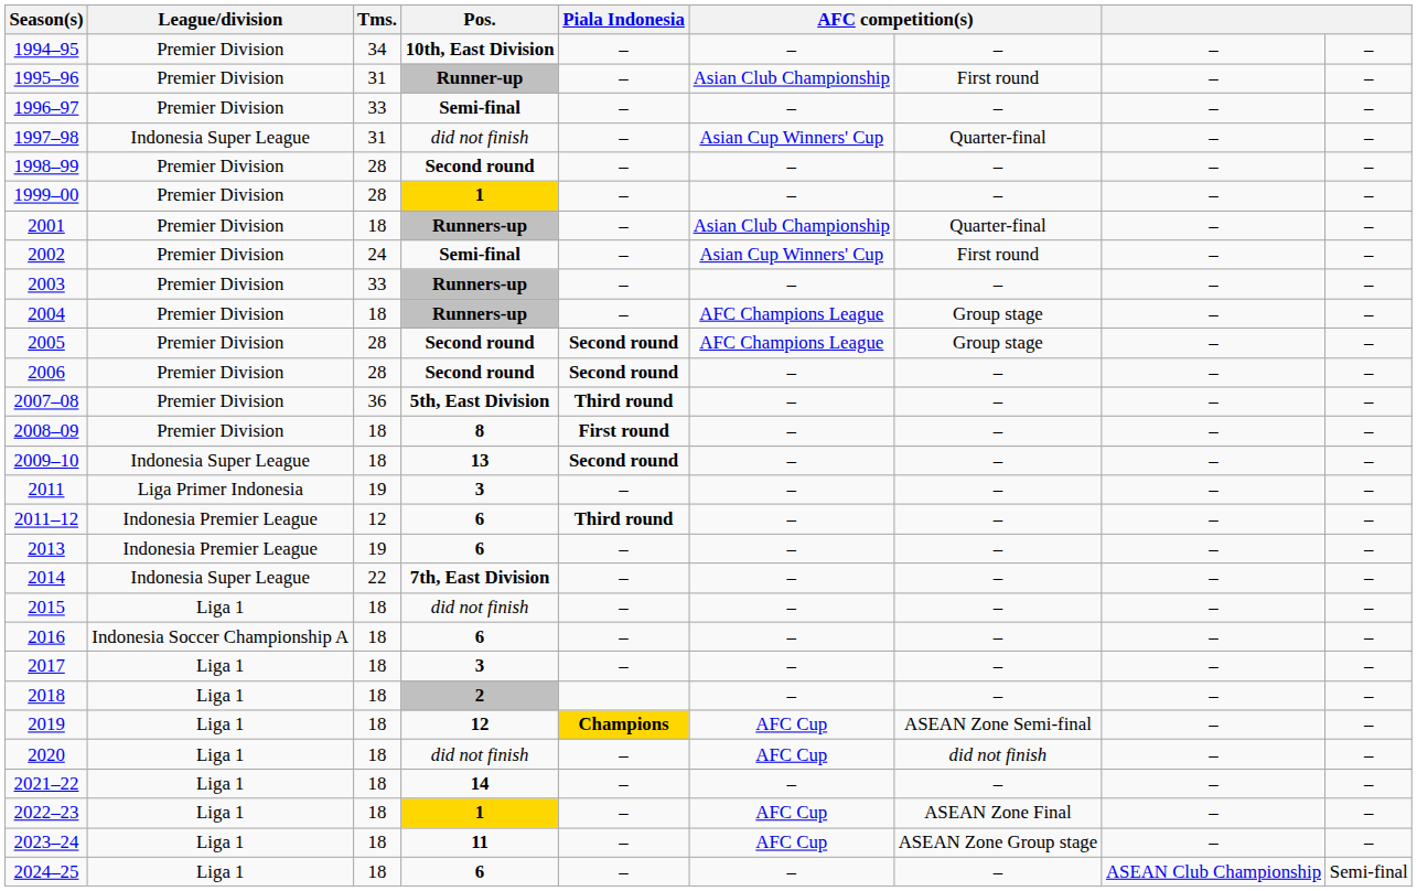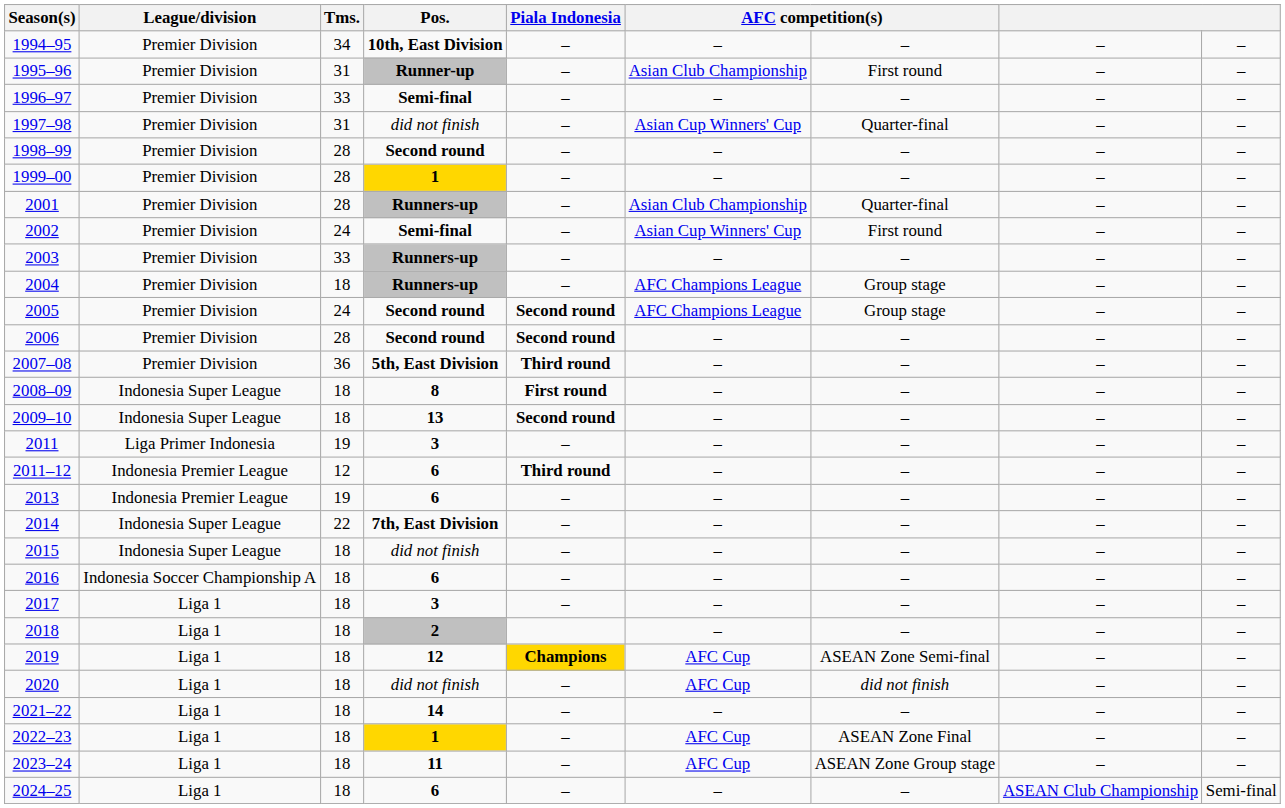1997–98 | League/division: Indonesia Super League -> Premier Division
2001 | Tms.: 18 -> 28
2005 | Tms.: 28 -> 24
2008–09 | League/division: Premier Division -> Indonesia Super League
2015 | League/division: Liga 1 -> Indonesia Super League
